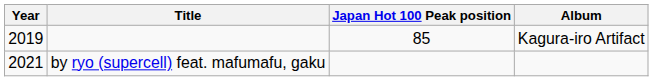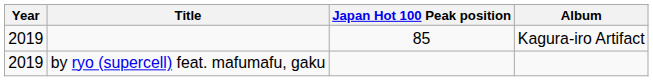by ryo (supercell) feat. mafumafu, gaku | Year: 2021 -> 2019
